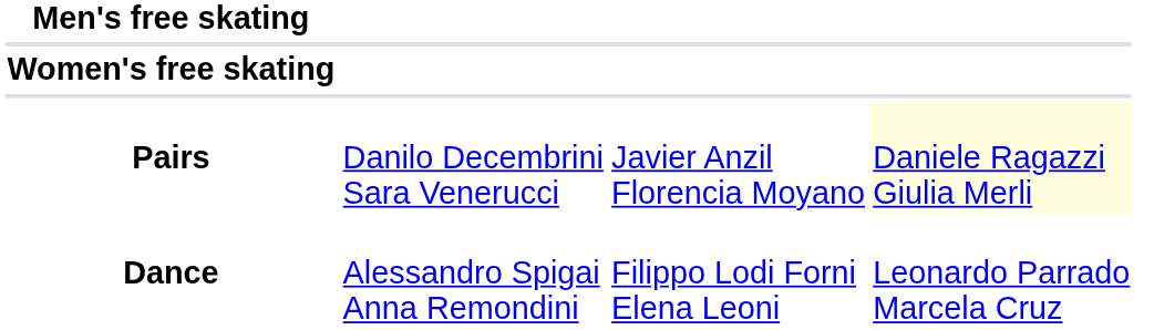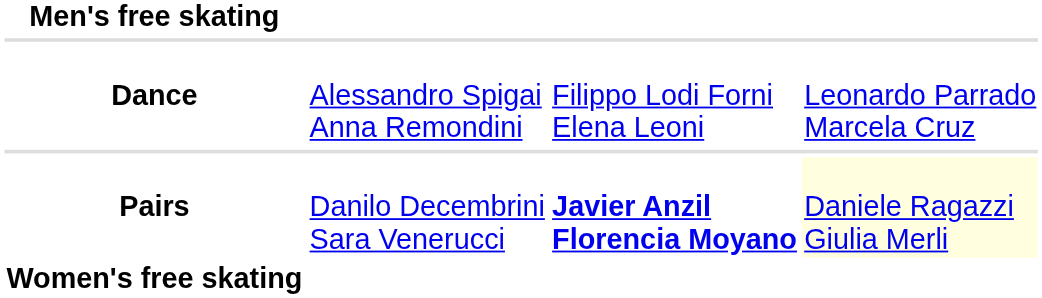rows swapped: Women's free skating <-> Dance
Pairs | column 3: normal -> bold
